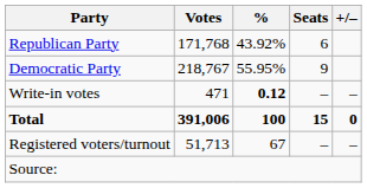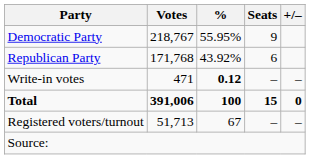rows swapped: Democratic Party <-> Republican Party
